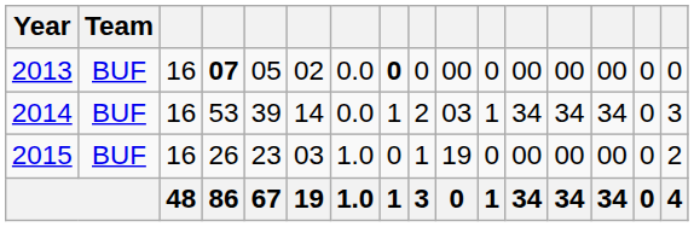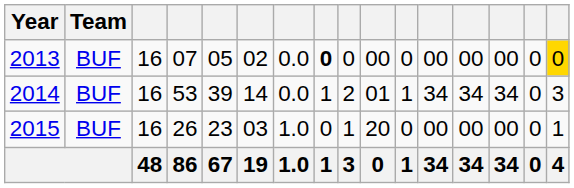2013 | column 4: bold -> normal
2013 | column 16: no background -> gold background
2014 | column 10: 03 -> 01
2015 | column 10: 19 -> 20
2015 | column 16: 2 -> 1
